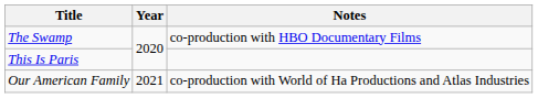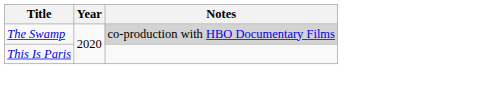The Swamp | Notes: no background -> lightgrey background
- row: Our American Family | 2021 | co-production with World of Ha Productions and Atlas Industries
